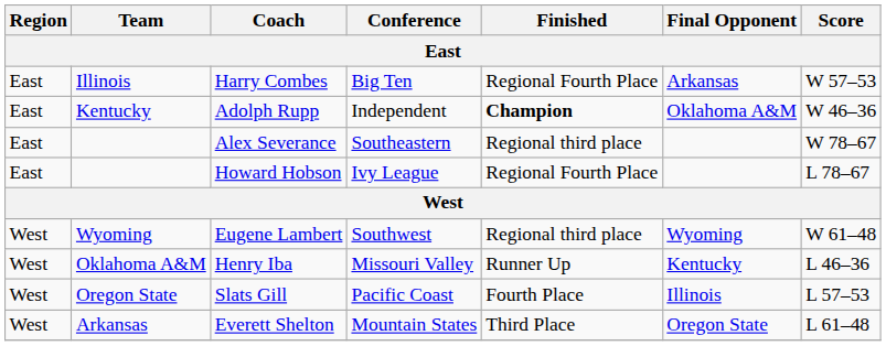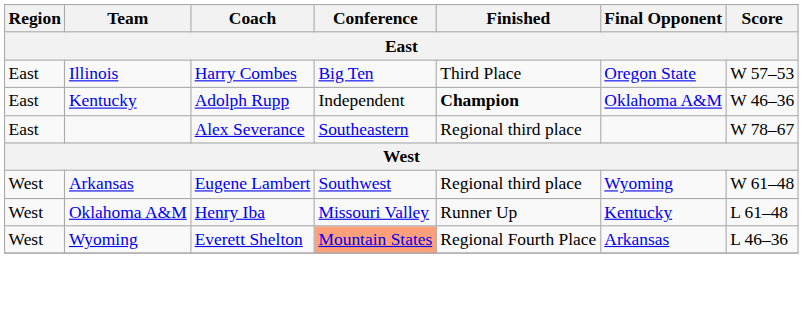Harry Combes | Finished: Regional Fourth Place -> Third Place
Harry Combes | Final Opponent: Arkansas -> Oregon State
- row: East | Howard Hobson | Ivy League | Regional Fourth Place | L 78–67
Eugene Lambert | Team: Wyoming -> Arkansas
Henry Iba | Score: L 46–36 -> L 61–48
- row: West | Oregon State | Slats Gill | Pacific Coast | Fourth Place | Illinois | L 57–53
Everett Shelton | Team: Arkansas -> Wyoming
Everett Shelton | Conference: no background -> lightsalmon background
Everett Shelton | Finished: Third Place -> Regional Fourth Place
Everett Shelton | Final Opponent: Oregon State -> Arkansas
Everett Shelton | Score: L 61–48 -> L 46–36
